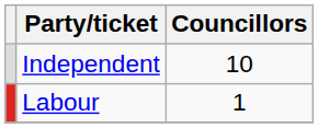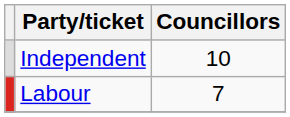Labour | Councillors: 1 -> 7
